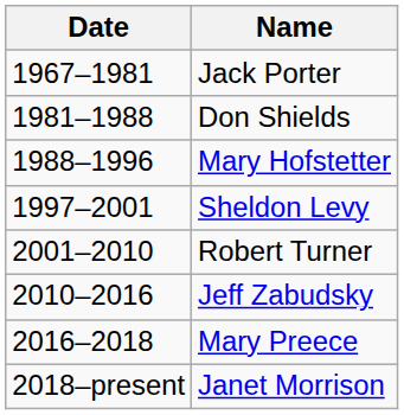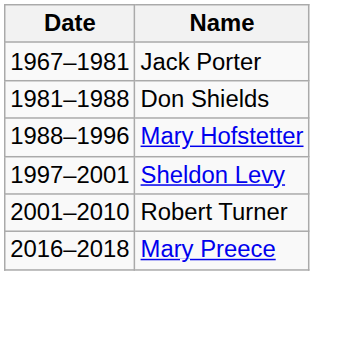- row: 2010–2016 | Jeff Zabudsky
- row: 2018–present | Janet Morrison
